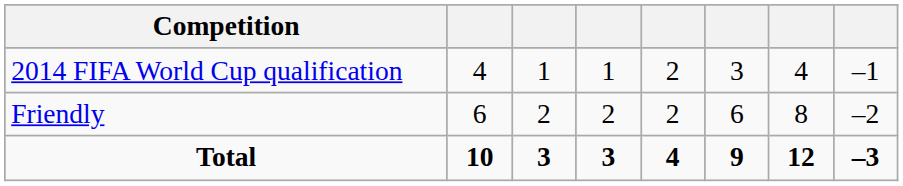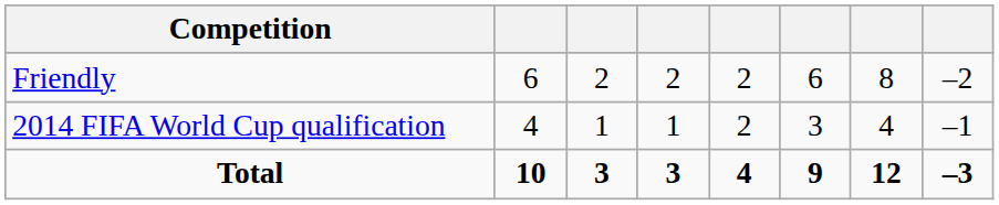rows swapped: Friendly <-> 2014 FIFA World Cup qualification
